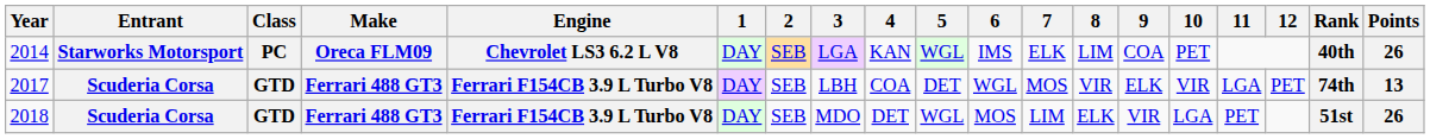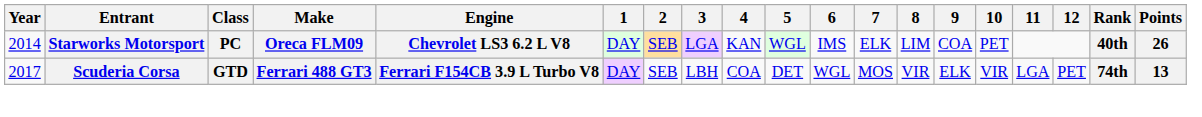- row: 2018 | Scuderia Corsa | GTD | Ferrari 488 GT3 | Ferrari F154CB 3.9 L Turbo V8 | DAY | SEB | MDO | DET | WGL | MOS | LIM | ELK | VIR | LGA | PET | 51st | 26
